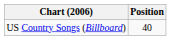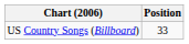US Country Songs (Billboard) | Position: 40 -> 33
